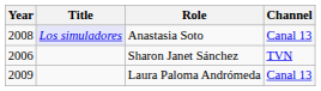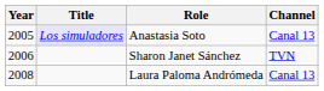Anastasia Soto | Year: 2008 -> 2005
Laura Paloma Andrómeda | Year: 2009 -> 2008
